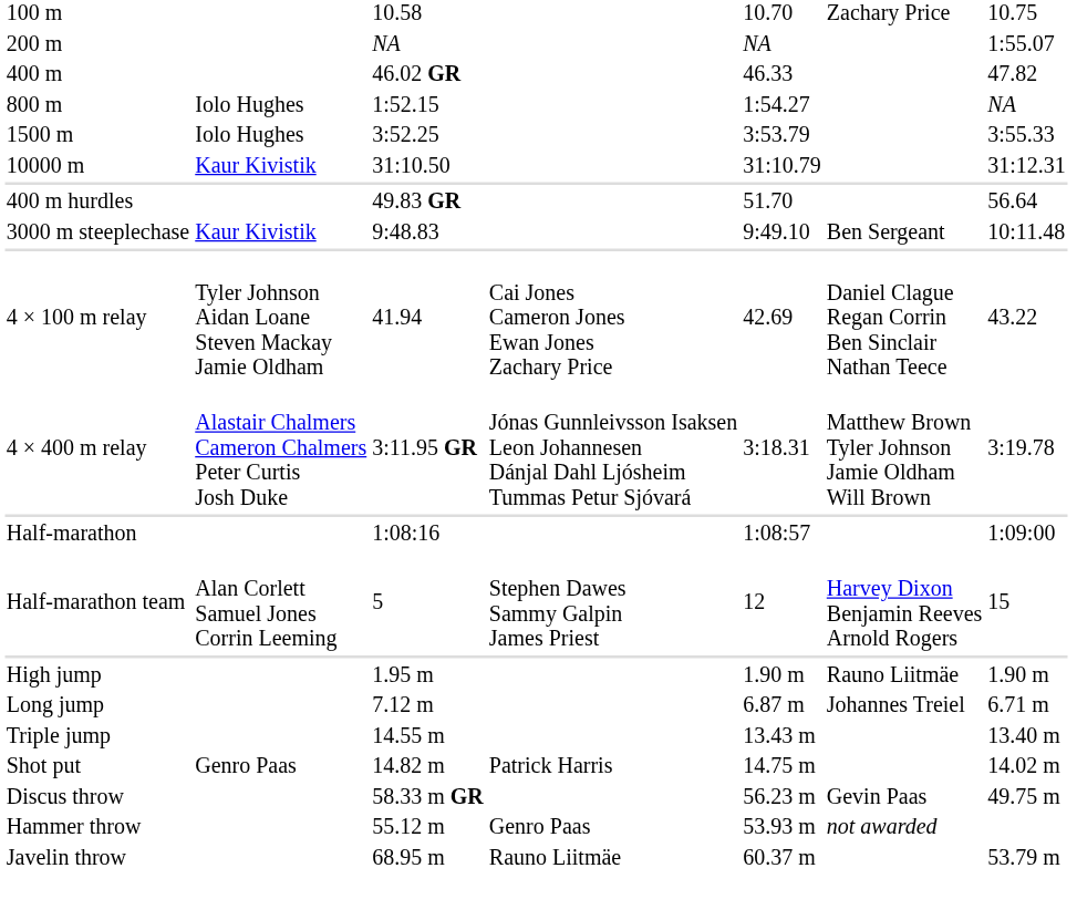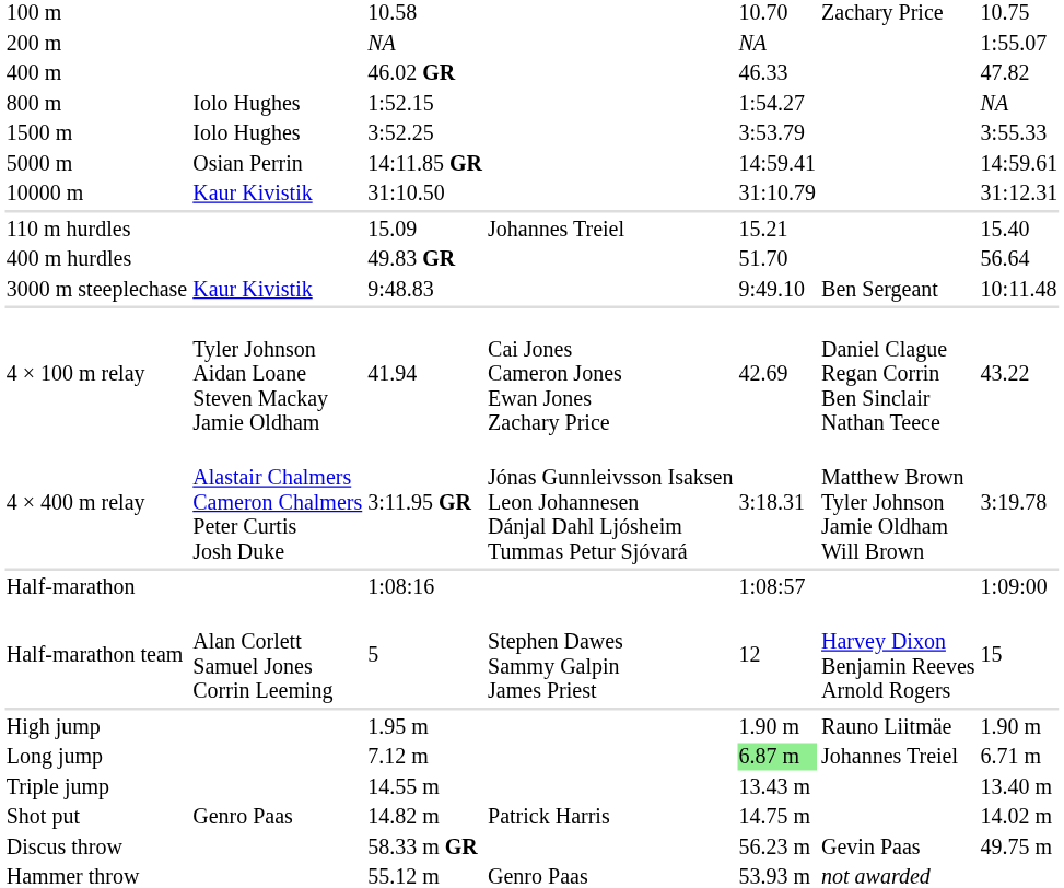+ row: 5000 m | Osian Perrin | 14:11.85 GR | 14:59.41 | 14:59.61
+ row: 110 m hurdles | 15.09 | Johannes Treiel | 15.21 | 15.40
Long jump | column 5: no background -> lightgreen background
- row: Javelin throw | 68.95 m | Rauno Liitmäe | 60.37 m | 53.79 m
